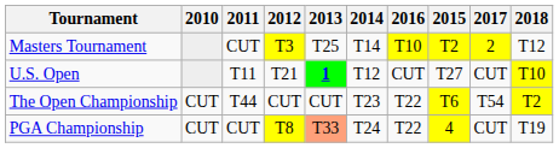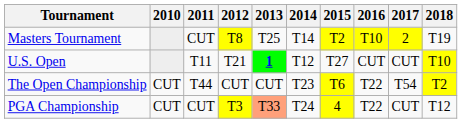columns swapped: 2015 <-> 2016
Masters Tournament | 2012: T3 -> T8
Masters Tournament | 2018: T12 -> T19
PGA Championship | 2012: T8 -> T3
PGA Championship | 2018: T19 -> T12
